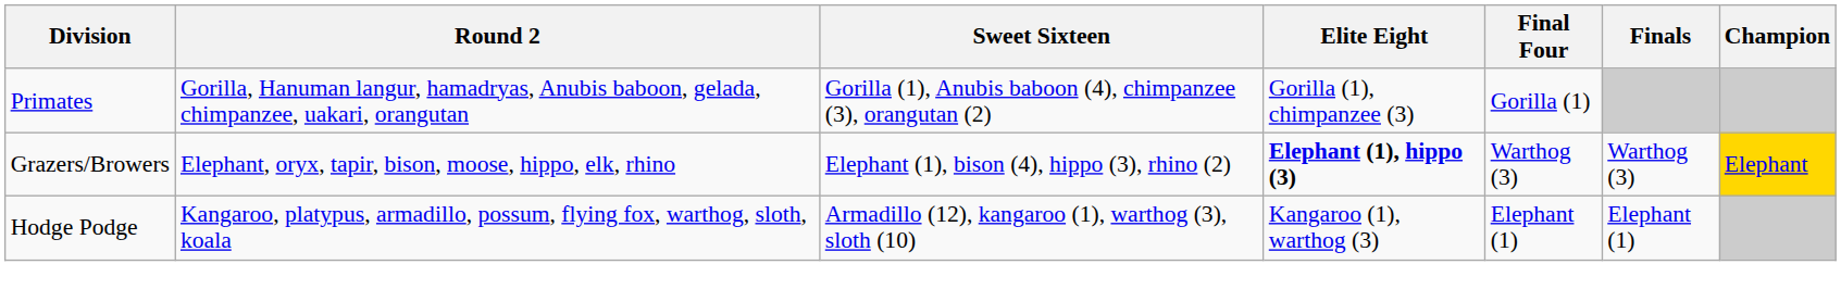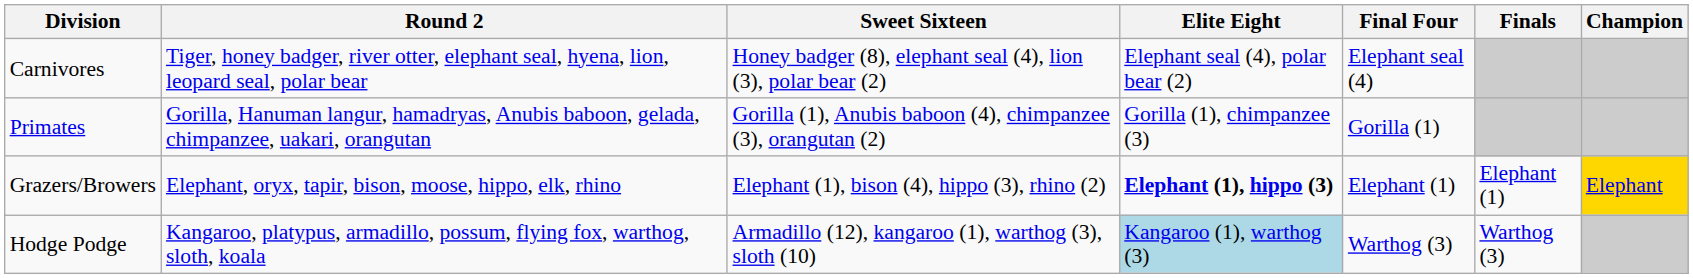+ row: Carnivores | Tiger, honey badger, river otter, elephant seal, hyena, lion, leopard seal, polar bear | Honey badger (8), elephant seal (4), lion (3), polar bear (2) | Elephant seal (4), polar bear (2) | Elephant seal (4)
Grazers/Browers | Final Four: Warthog (3) -> Elephant (1)
Grazers/Browers | Finals: Warthog (3) -> Elephant (1)
Hodge Podge | Elite Eight: no background -> lightblue background
Hodge Podge | Final Four: Elephant (1) -> Warthog (3)
Hodge Podge | Finals: Elephant (1) -> Warthog (3)
